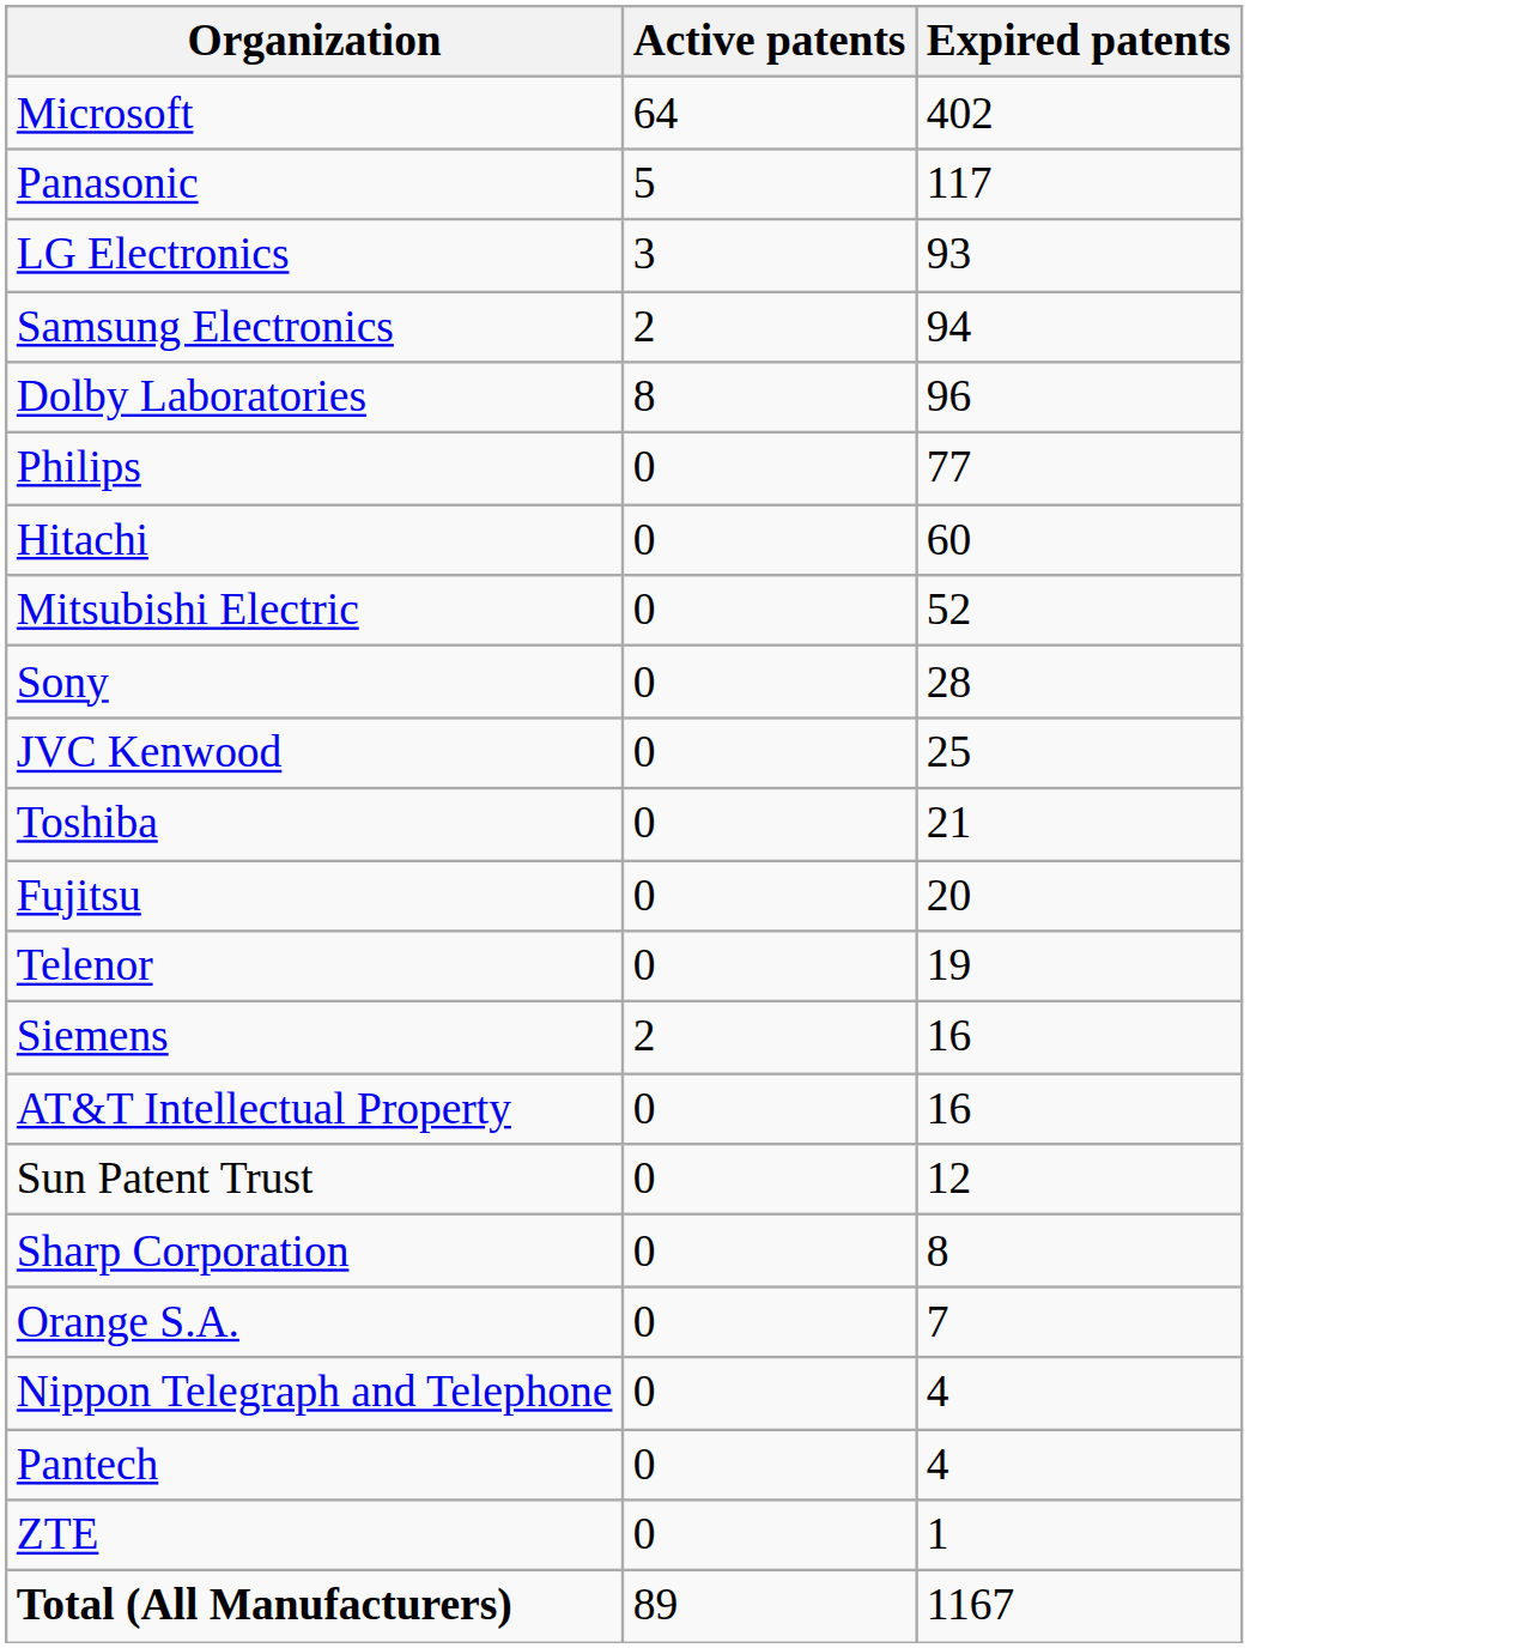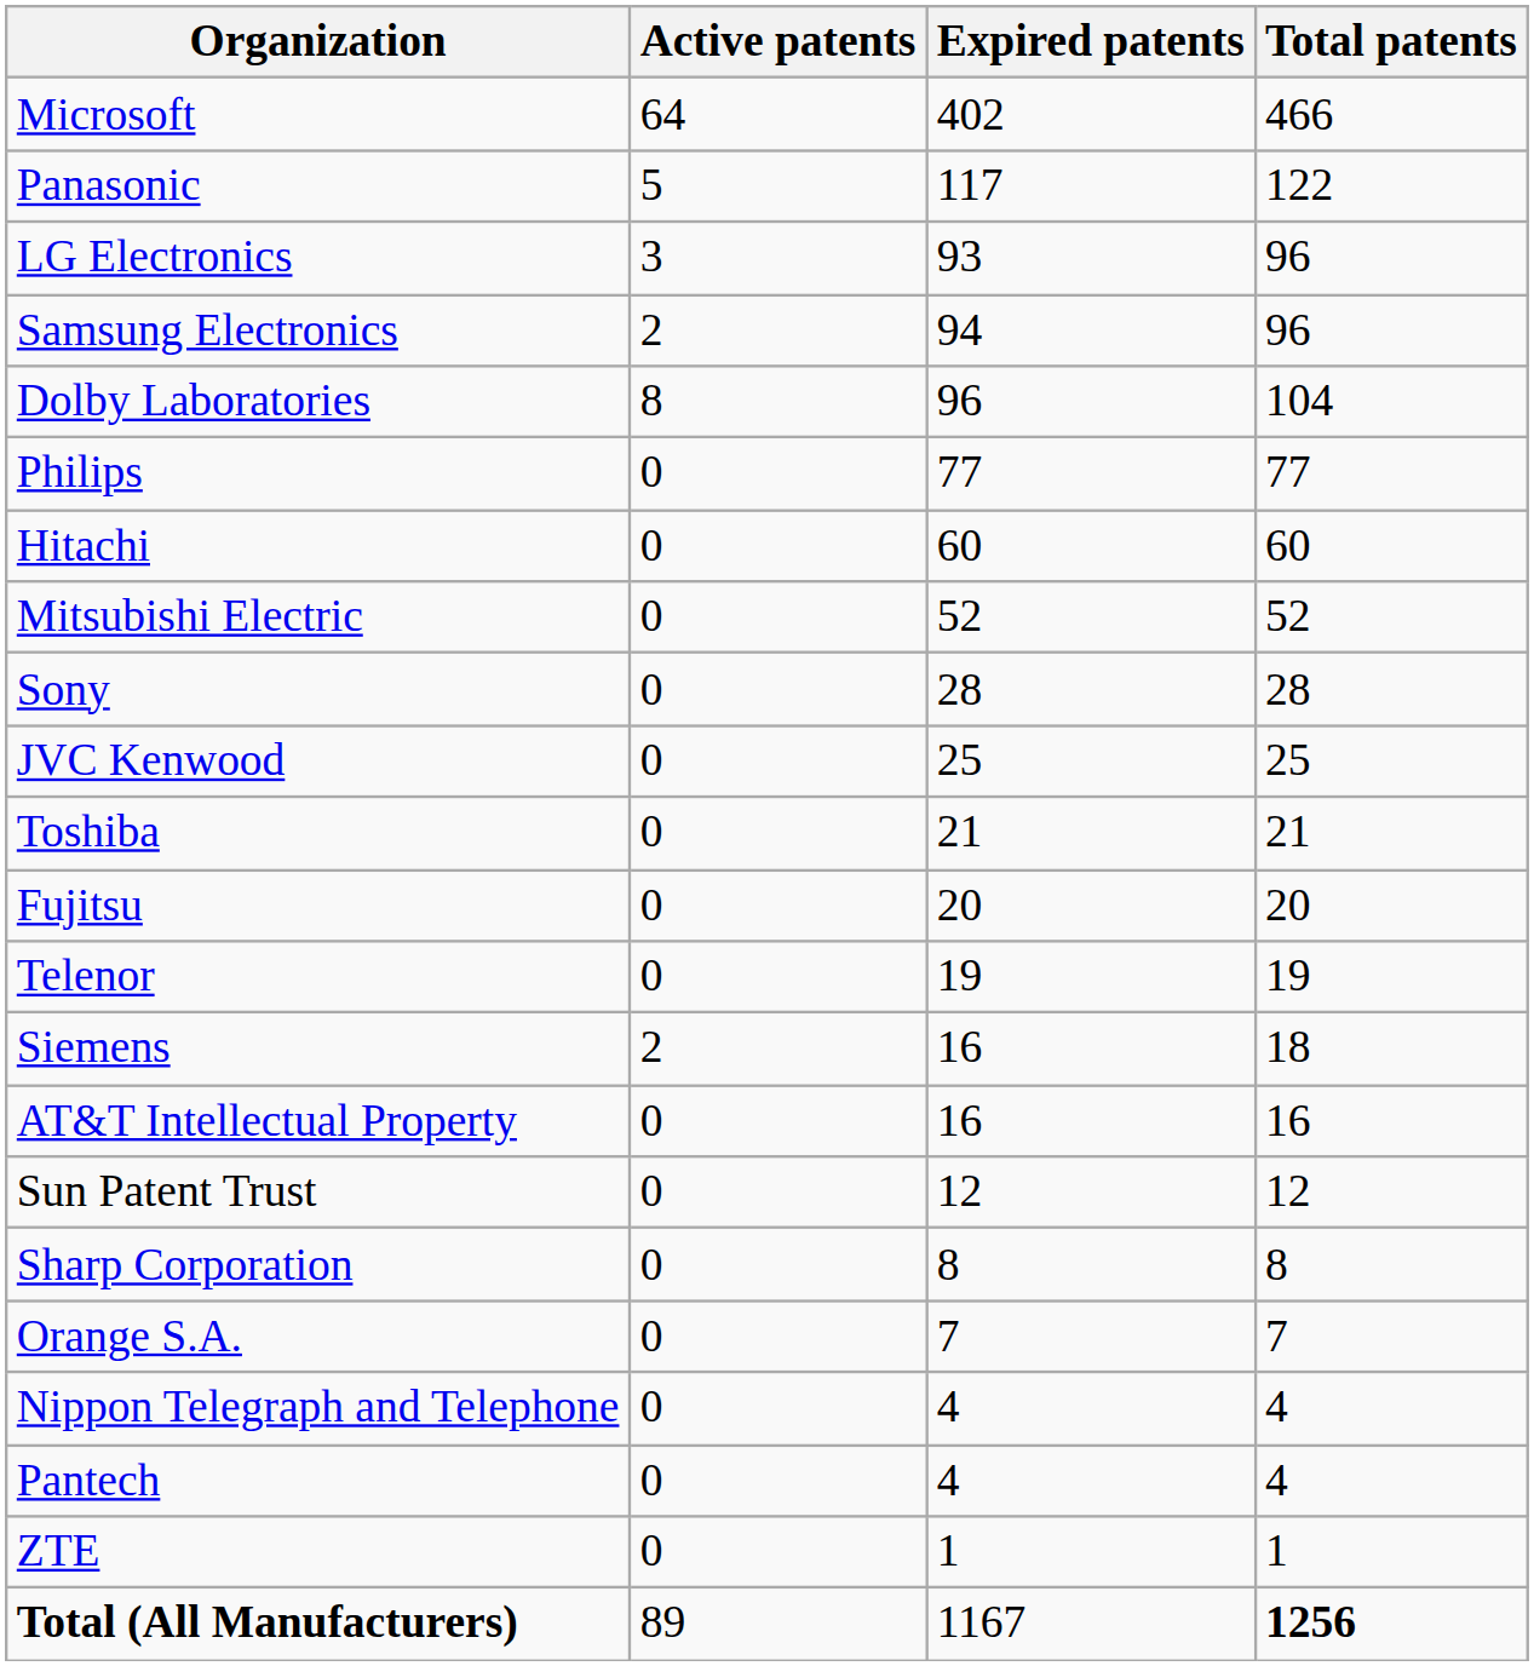+ column: Total patents | 466 | 122 | 96 | 96 | 104 | 77 | 60 | 52 | 28 | 25 | 21 | 20 | 19 | 18 | 16 | 12 | 8 | 7 | 4 | 4 | 1 | 1256
